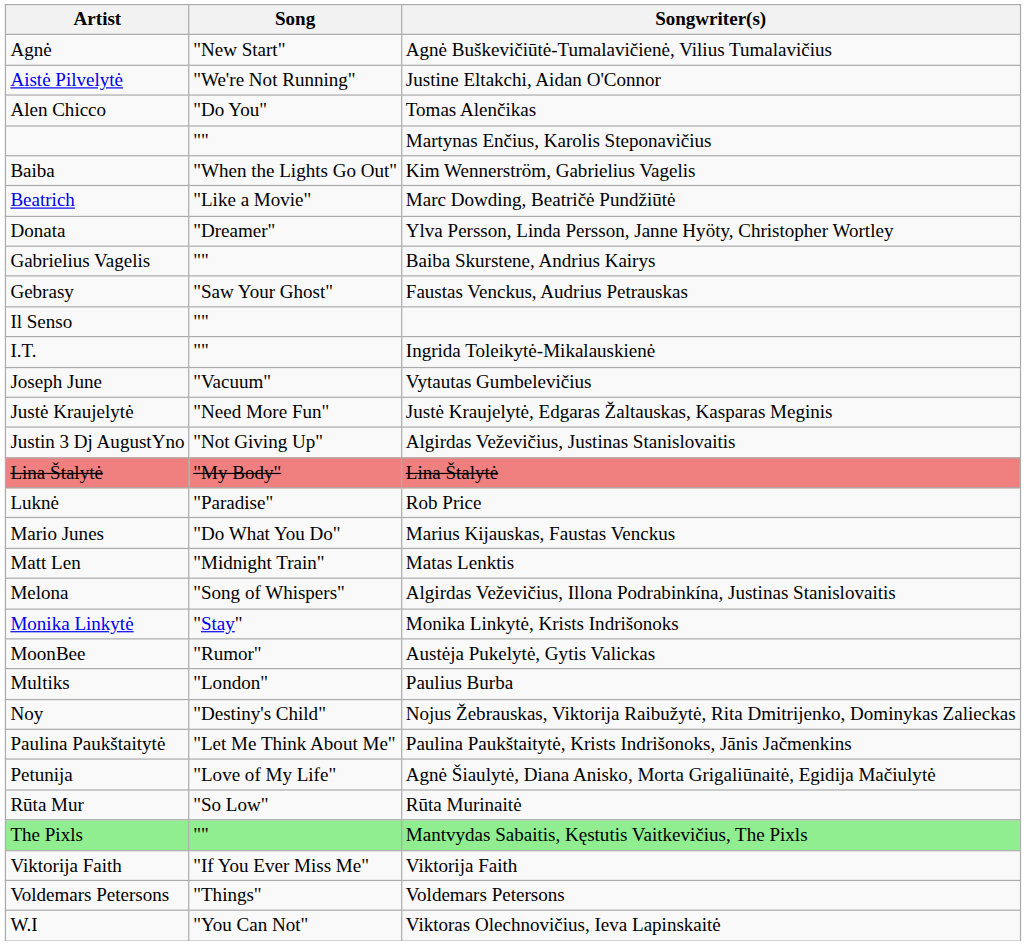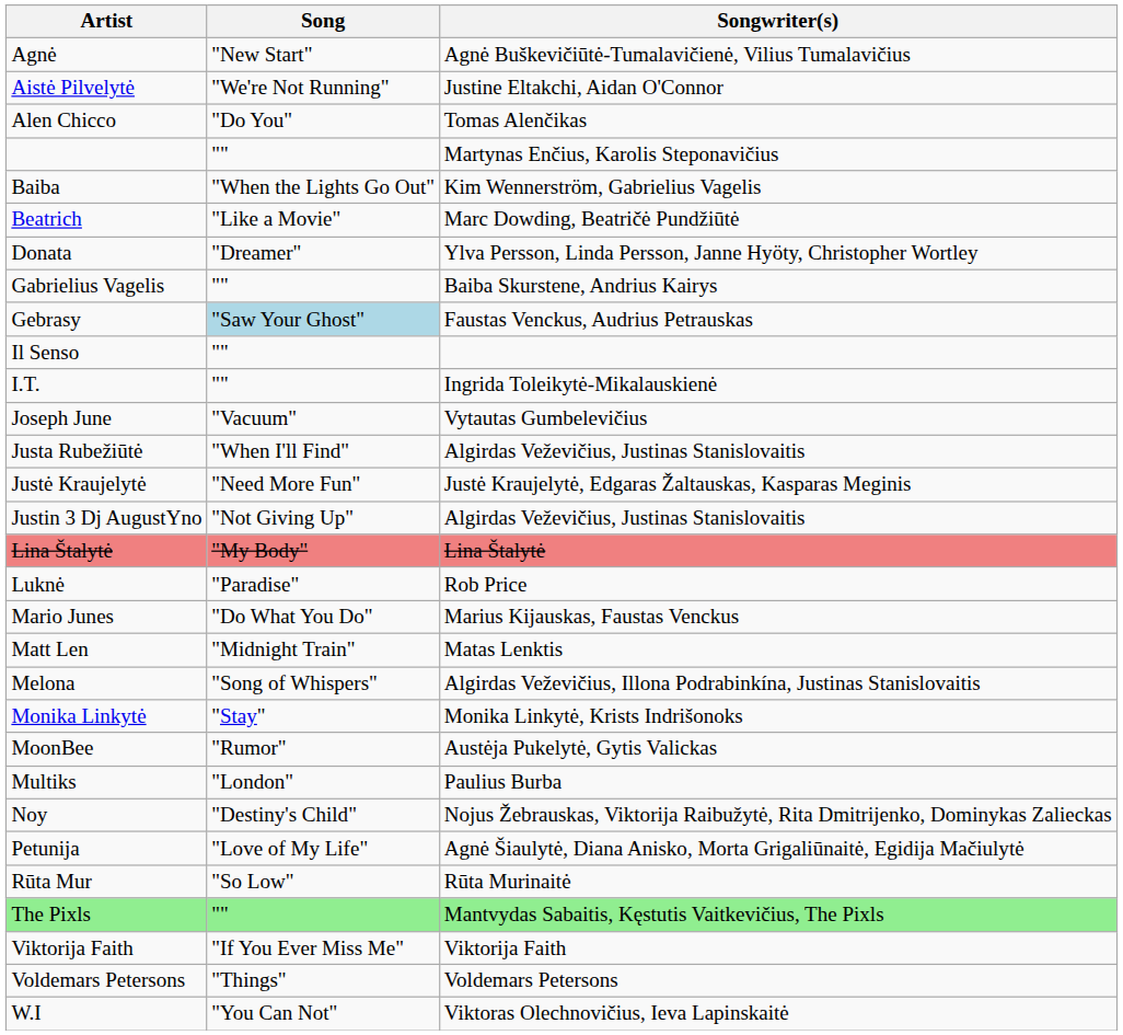Gebrasy | Song: no background -> lightblue background
+ row: Justa Rubežiūtė | "When I'll Find" | Algirdas Veževičius, Justinas Stanislovaitis
- row: Paulina Paukštaitytė | "Let Me Think About Me" | Paulina Paukštaitytė, Krists Indrišonoks, Jānis Jačmenkins
